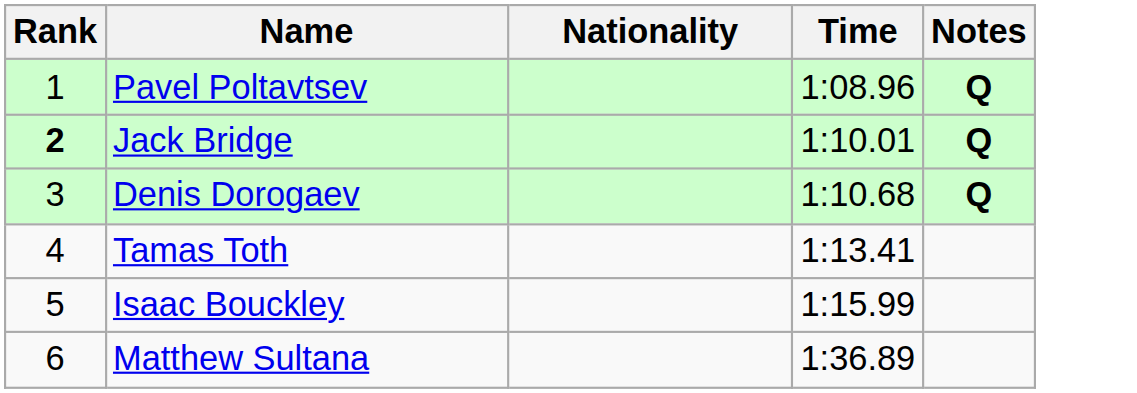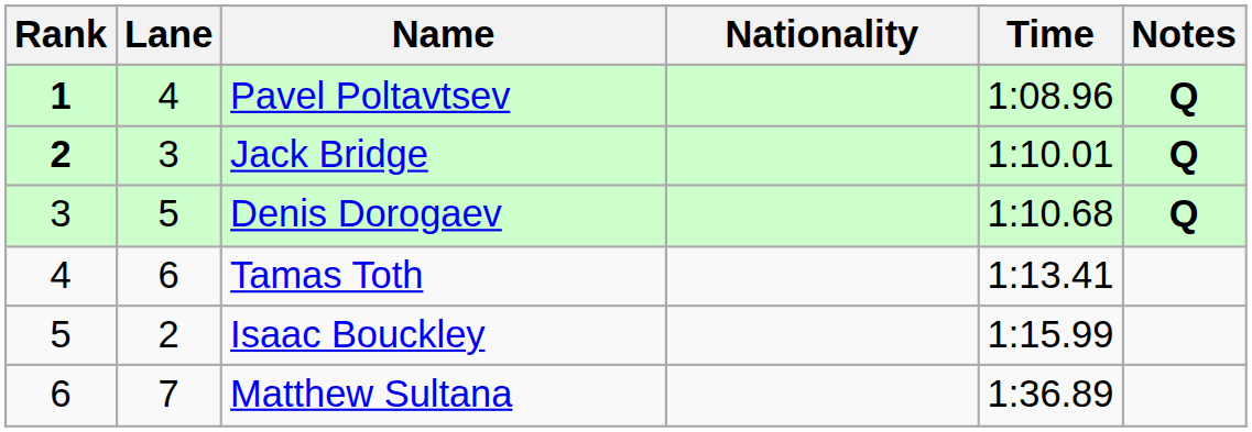+ column: Lane | 4 | 3 | 5 | 6 | 2 | 7
Pavel Poltavtsev | Rank: normal -> bold
